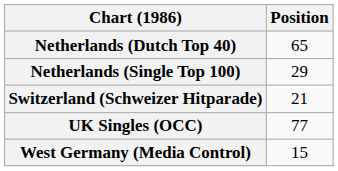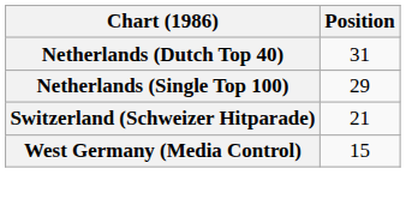Netherlands (Dutch Top 40) | Position: 65 -> 31
- row: UK Singles (OCC) | 77
